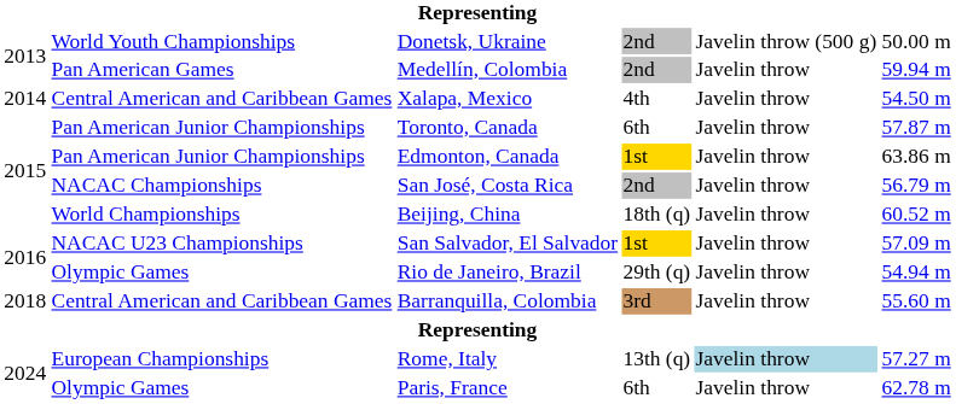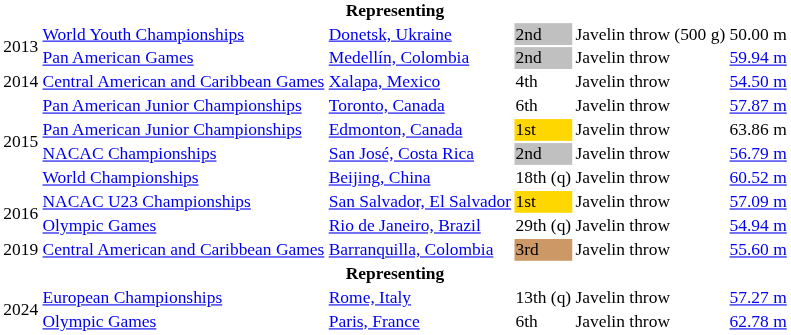Barranquilla, Colombia | column 1: 2018 -> 2019
Rome, Italy | column 5: lightblue background -> no background
